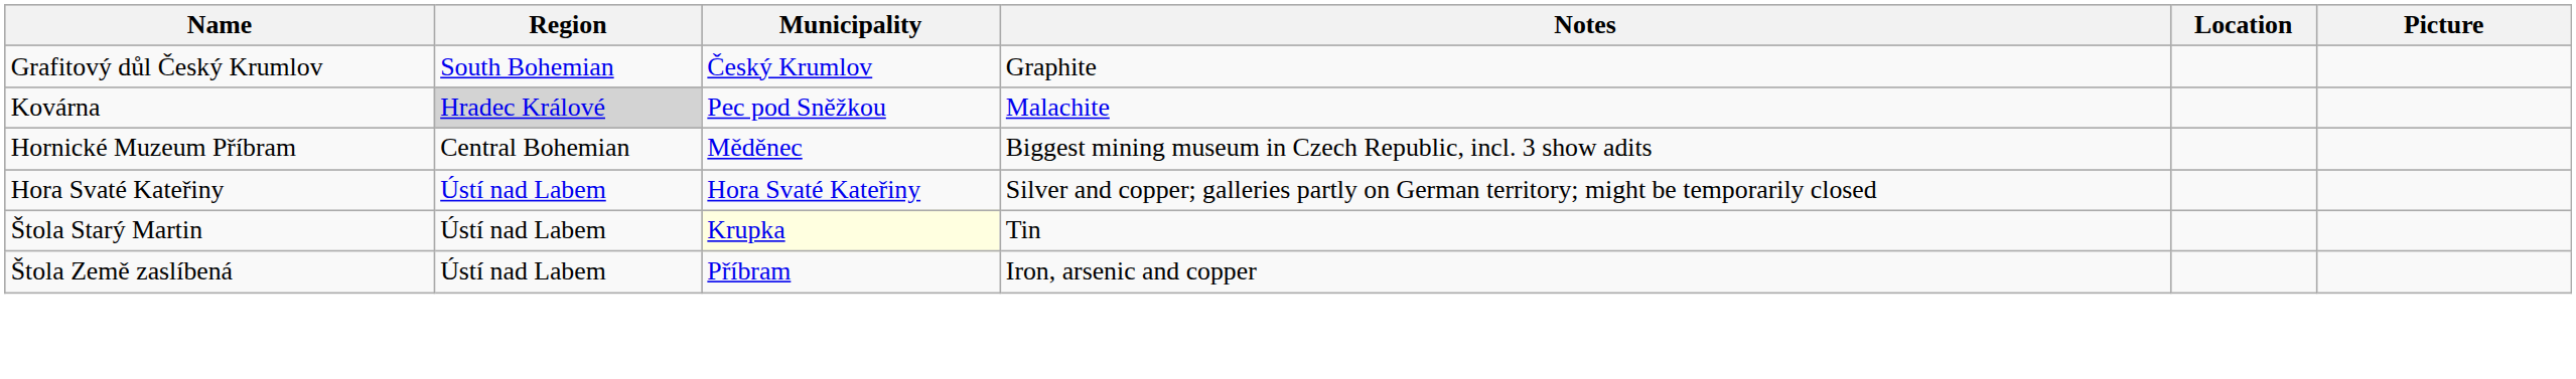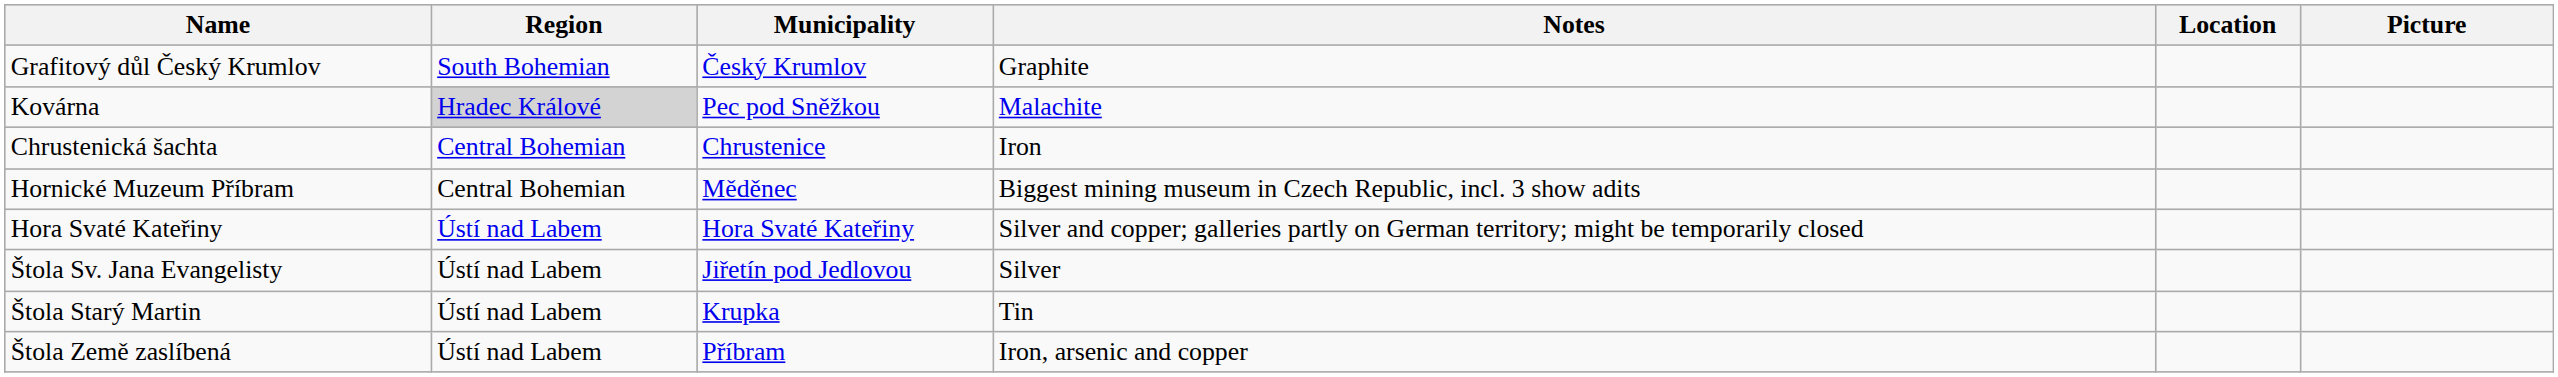+ row: Chrustenická šachta | Central Bohemian | Chrustenice | Iron
+ row: Štola Sv. Jana Evangelisty | Ústí nad Labem | Jiřetín pod Jedlovou | Silver
Štola Starý Martin | Municipality: lightyellow background -> no background
